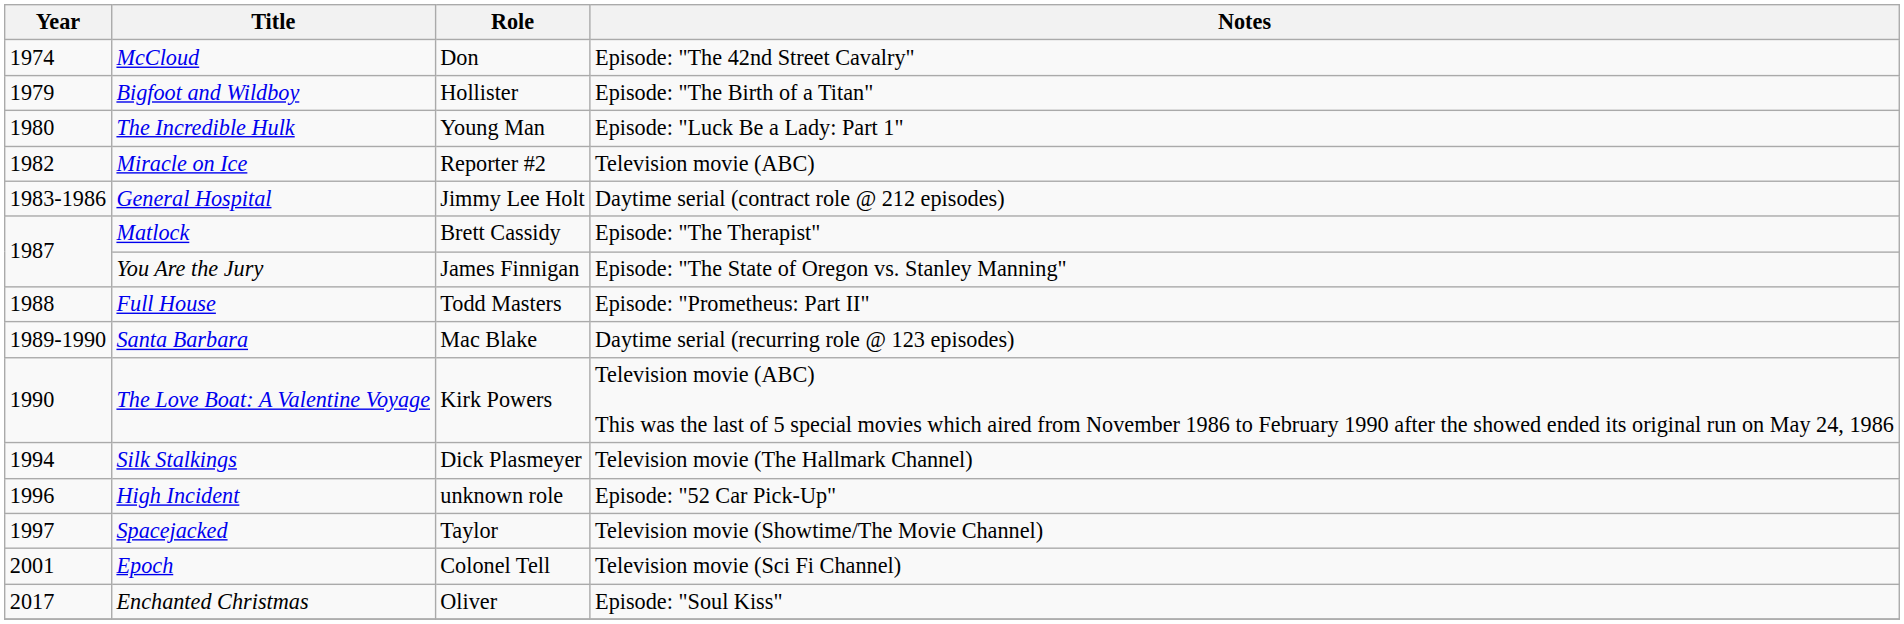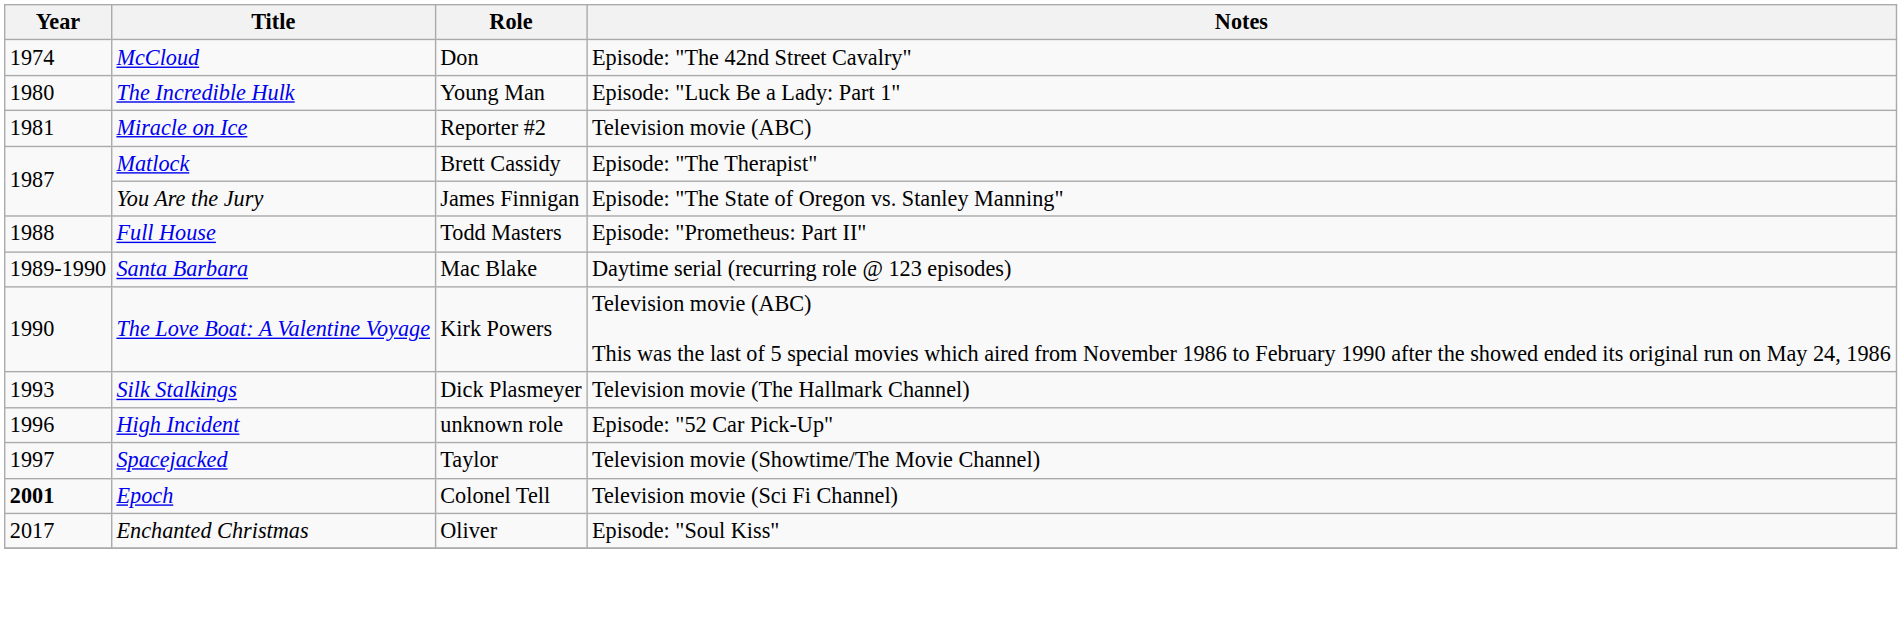- row: 1979 | Bigfoot and Wildboy | Hollister | Episode: "The Birth of a Titan"
Miracle on Ice | Year: 1982 -> 1981
- row: 1983-1986 | General Hospital | Jimmy Lee Holt | Daytime serial (contract role @ 212 episodes)
Silk Stalkings | Year: 1994 -> 1993
Epoch | Year: normal -> bold
